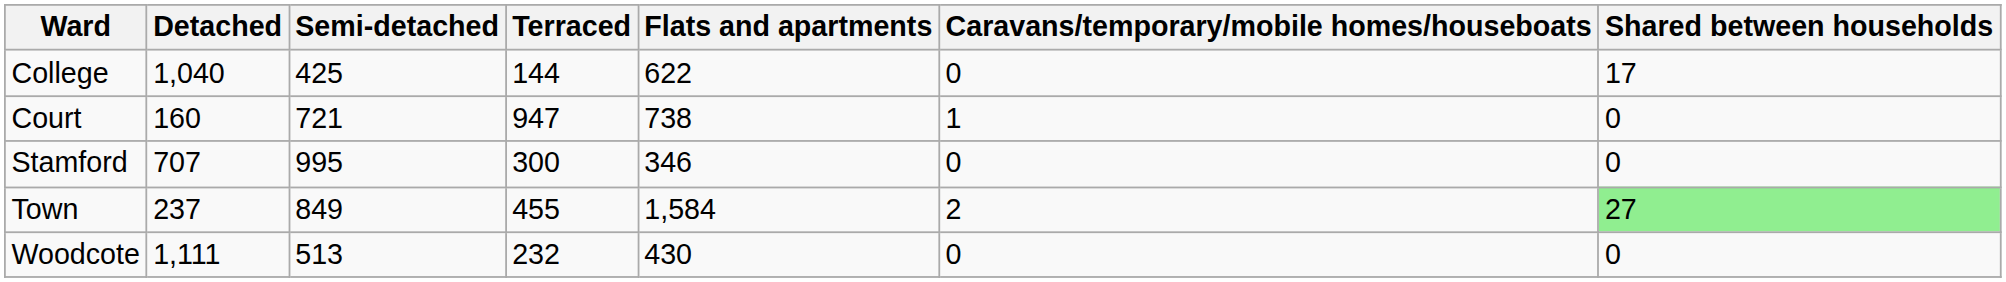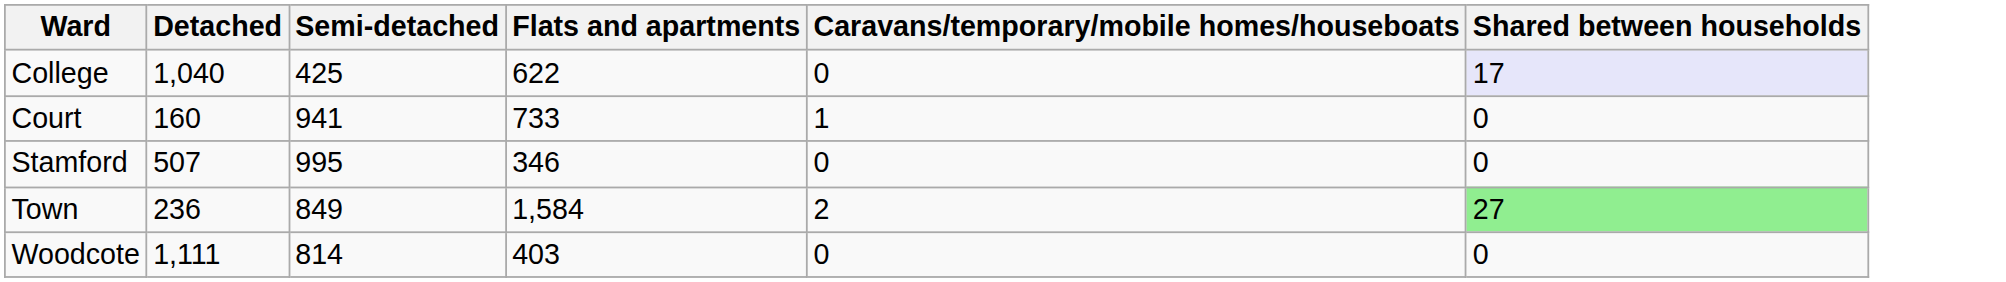- column: Terraced | 144 | 947 | 300 | 455 | 232
College | Shared between households: no background -> lavender background
Court | Semi-detached: 721 -> 941
Court | Flats and apartments: 738 -> 733
Stamford | Detached: 707 -> 507
Town | Detached: 237 -> 236
Woodcote | Semi-detached: 513 -> 814
Woodcote | Flats and apartments: 430 -> 403
